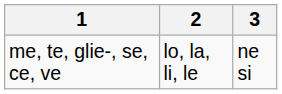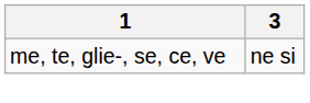- column: 2 | lo, la, li, le
